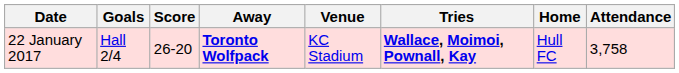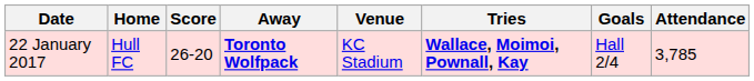columns swapped: Home <-> Goals
22 January 2017 | Attendance: 3,758 -> 3,785
